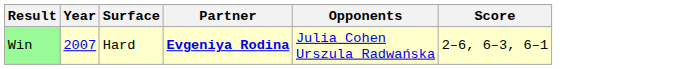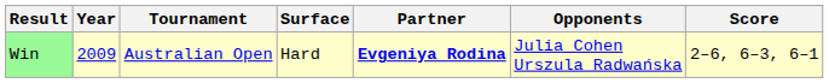+ column: Tournament | Australian Open
Win | Year: 2007 -> 2009
